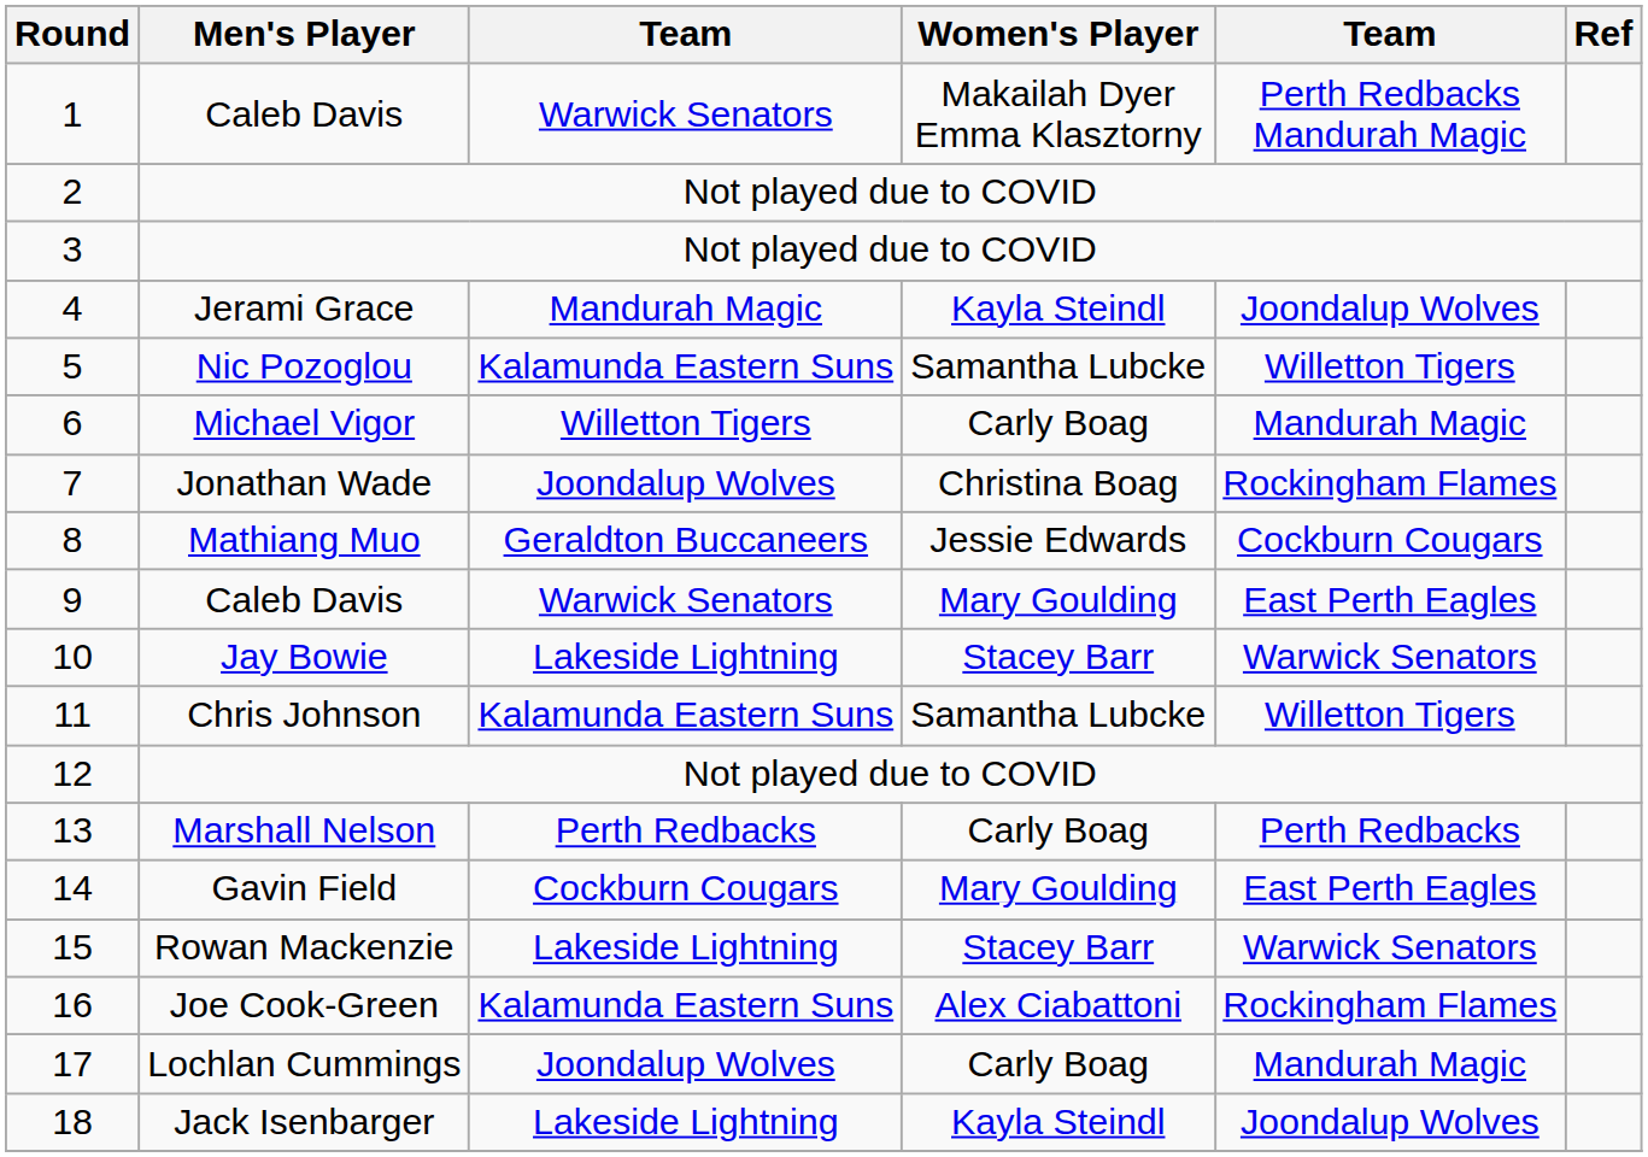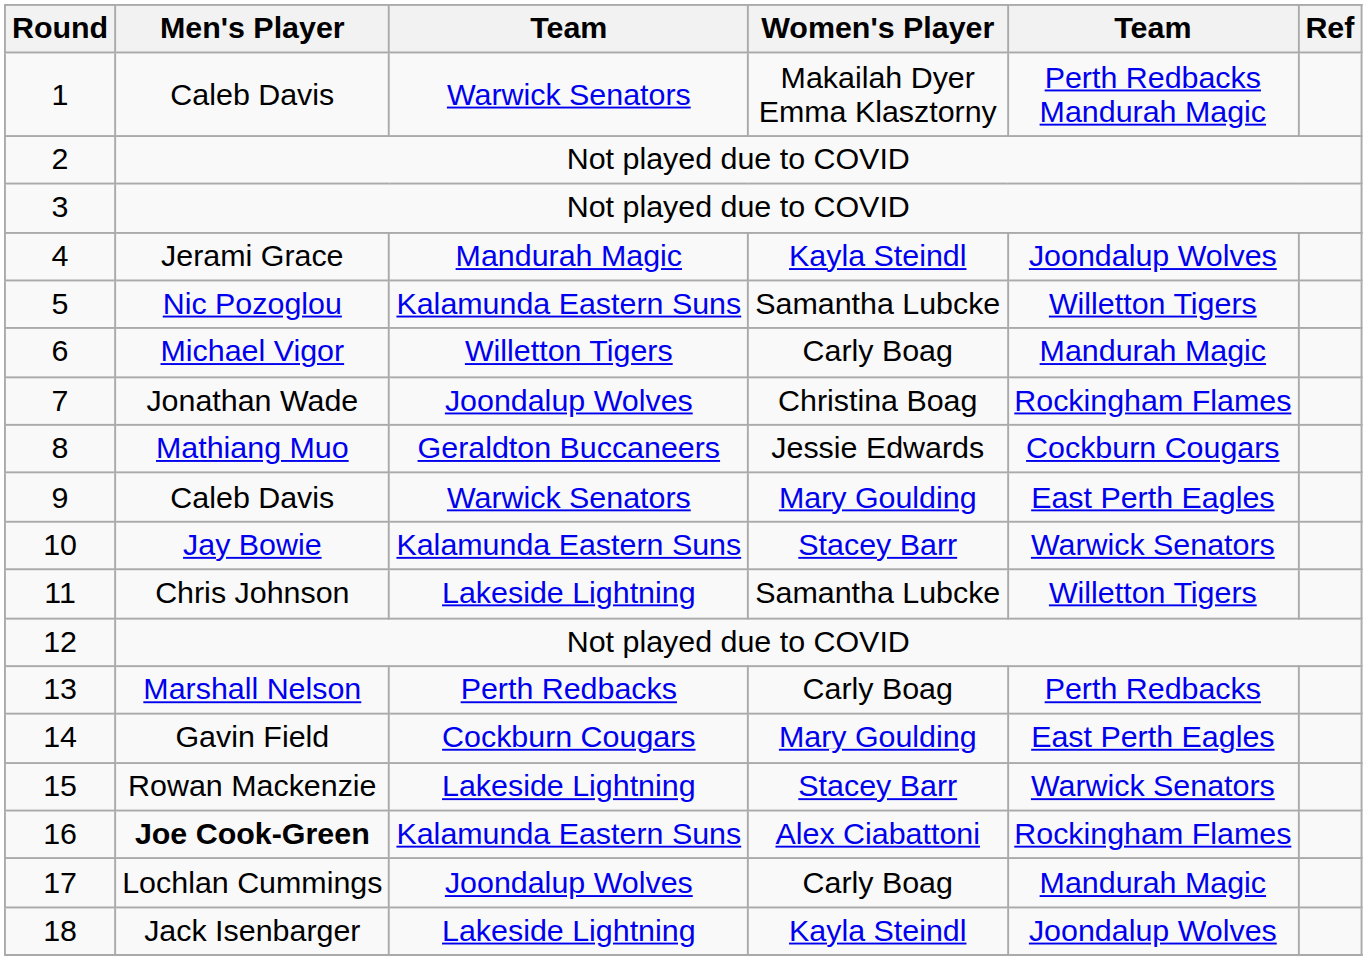10 | column 3: Lakeside Lightning -> Kalamunda Eastern Suns
11 | column 3: Kalamunda Eastern Suns -> Lakeside Lightning
16 | Men's Player: normal -> bold
